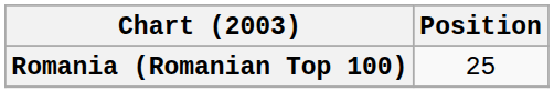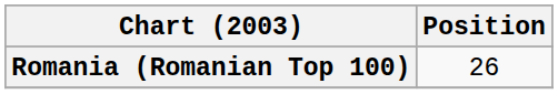Romania (Romanian Top 100) | Position: 25 -> 26
